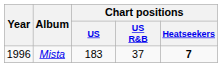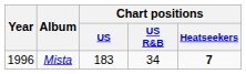Mista | Chart positions / US R&B: 37 -> 34
